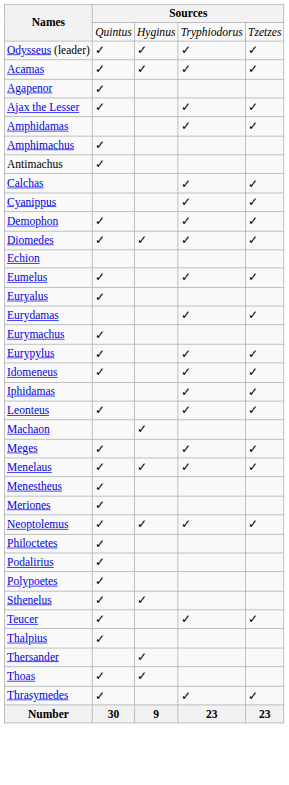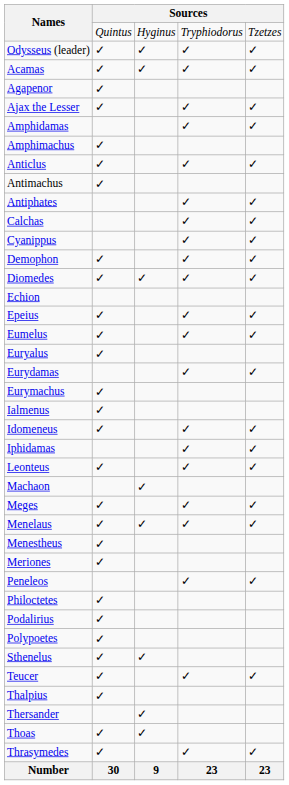+ row: Anticlus | ✓ | ✓ | ✓
+ row: Antiphates | ✓ | ✓
+ row: Epeius | ✓ | ✓ | ✓
- row: Eurypylus | ✓ | ✓ | ✓
+ row: Ialmenus | ✓
- row: Neoptolemus | ✓ | ✓ | ✓ | ✓
+ row: Peneleos | ✓ | ✓
